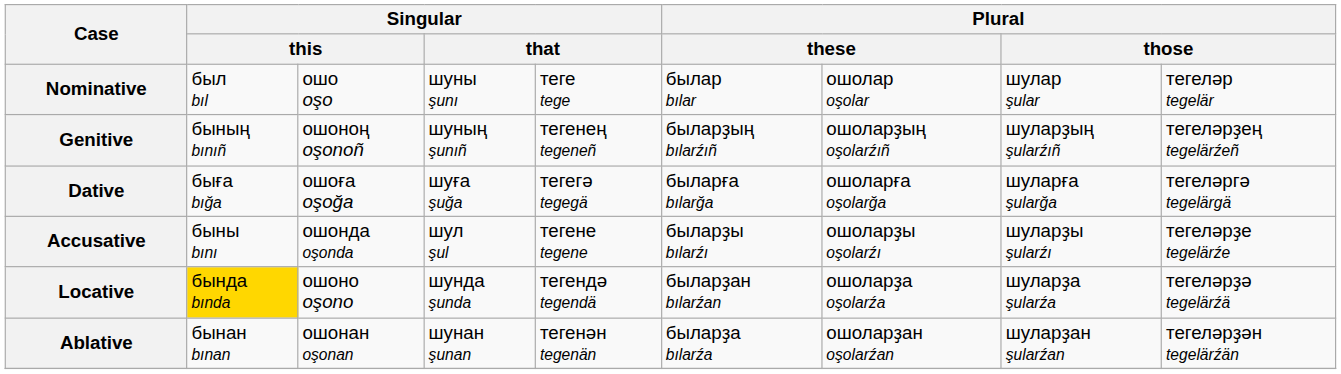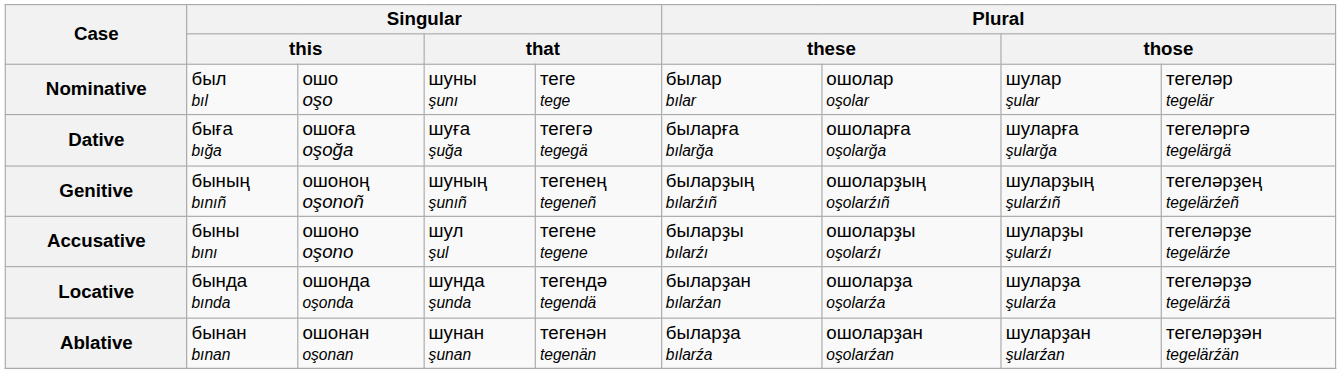rows swapped: Genitive <-> Dative
Accusative | column 3: ошонда oşonda -> ошоно oşono
Locative | column 2: gold background -> no background
Locative | column 3: ошоно oşono -> ошонда oşonda
